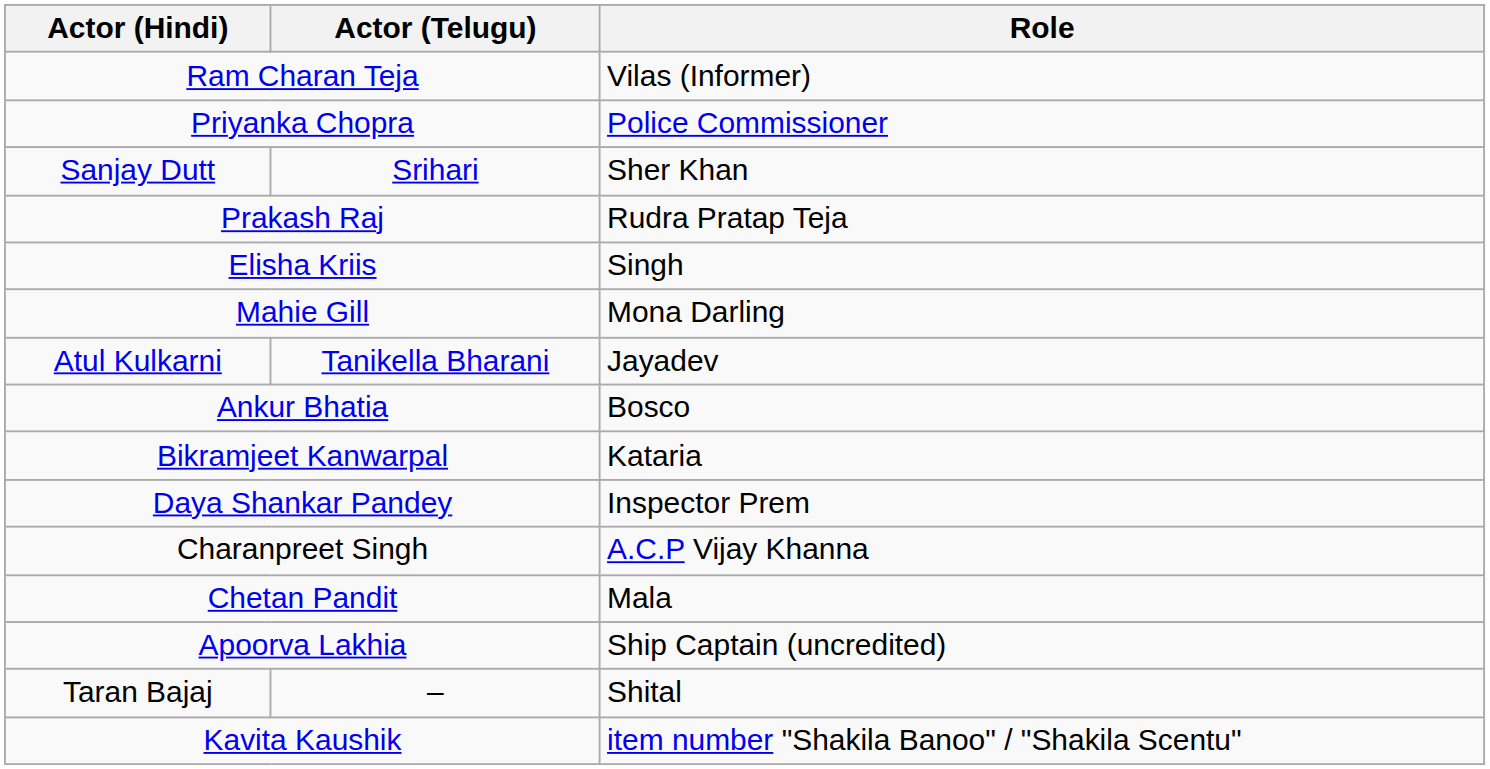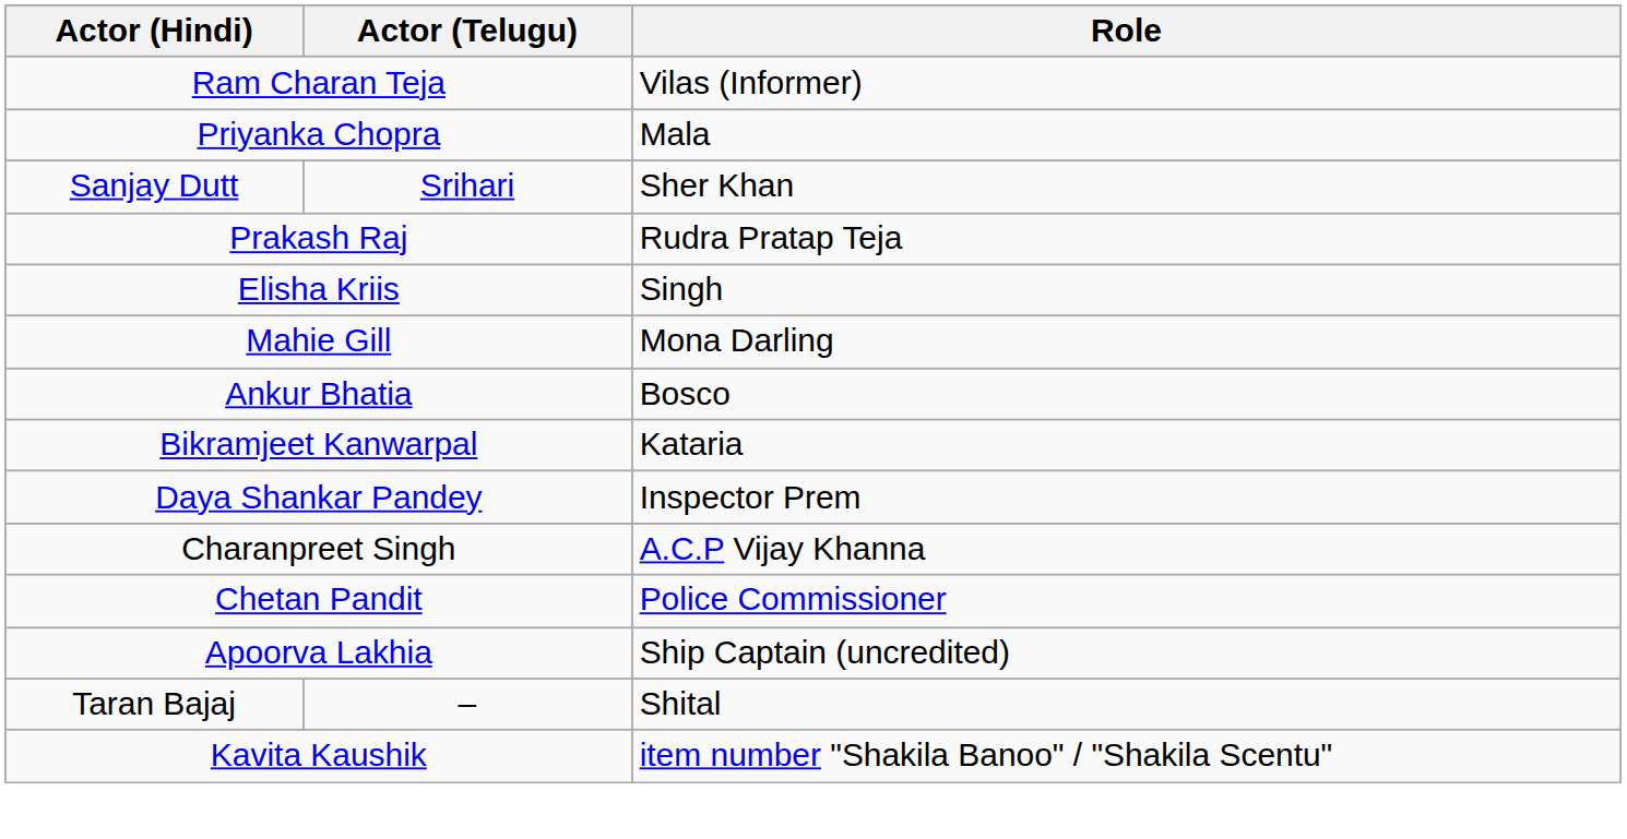Priyanka Chopra | Role: Police Commissioner -> Mala
- row: Atul Kulkarni | Tanikella Bharani | Jayadev
Chetan Pandit | Role: Mala -> Police Commissioner
